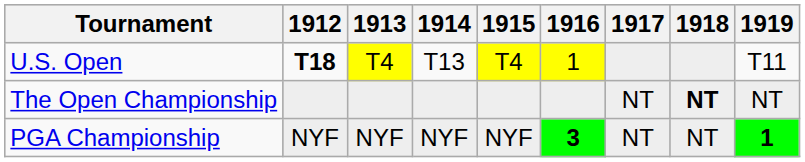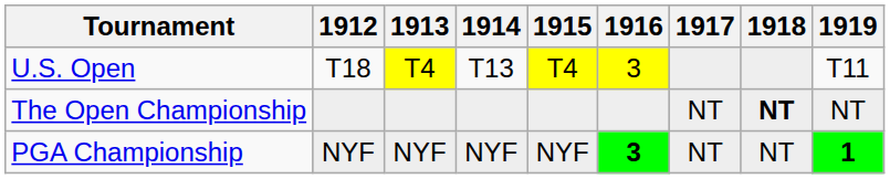U.S. Open | 1912: bold -> normal
U.S. Open | 1916: 1 -> 3
